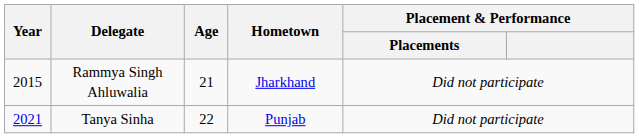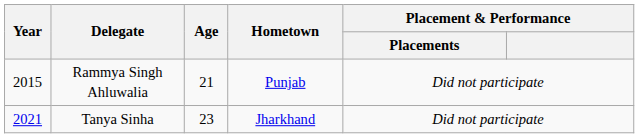Rammya Singh Ahluwalia | Hometown: Jharkhand -> Punjab
Tanya Sinha | Age: 22 -> 23
Tanya Sinha | Hometown: Punjab -> Jharkhand
